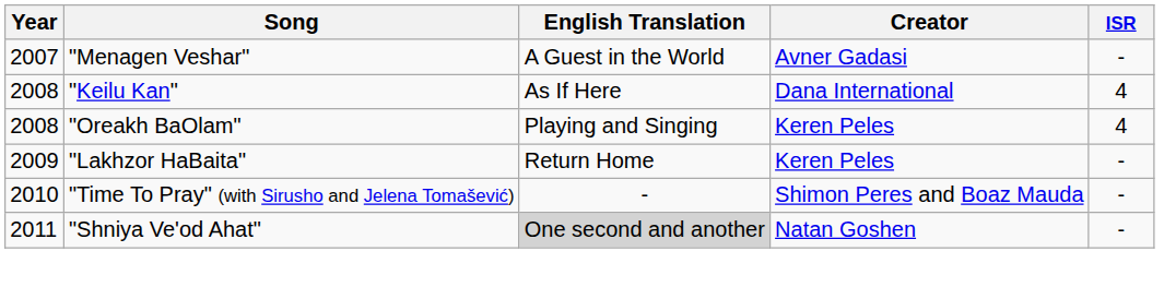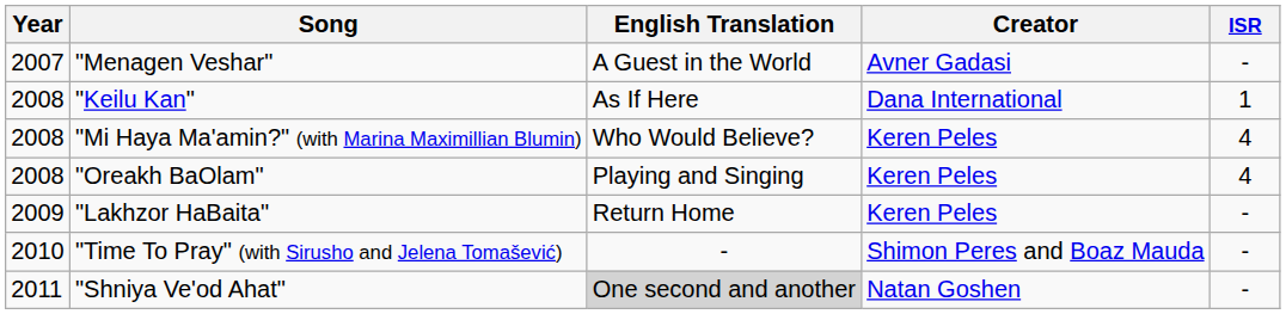"Keilu Kan" | ISR: 4 -> 1
+ row: 2008 | "Mi Haya Ma'amin?" (with Marina Maximillian Blumin) | Who Would Believe? | Keren Peles | 4
